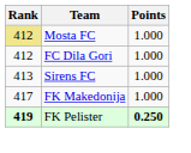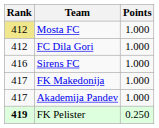Sirens FC | Rank: 413 -> 416
+ row: 417 | Akademija Pandev | 1.000
FK Pelister | Points: bold -> normal
